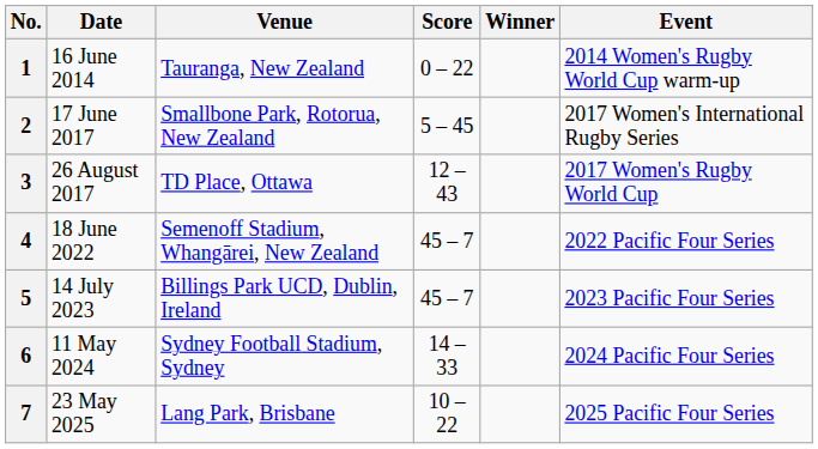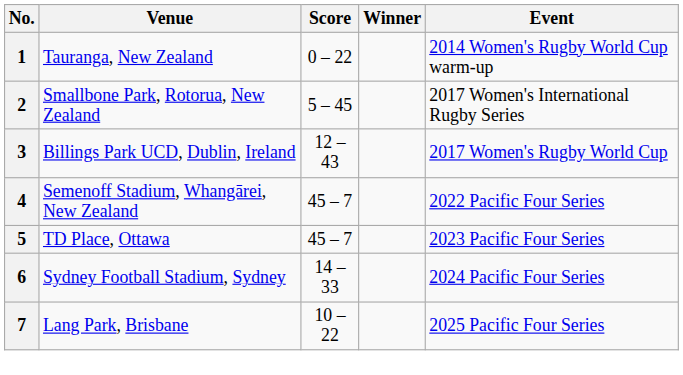- column: Date | 16 June 2014 | 17 June 2017 | 26 August 2017 | 18 June 2022 | 14 July 2023 | 11 May 2024 | 23 May 2025
3 | Venue: TD Place, Ottawa -> Billings Park UCD, Dublin, Ireland
5 | Venue: Billings Park UCD, Dublin, Ireland -> TD Place, Ottawa
